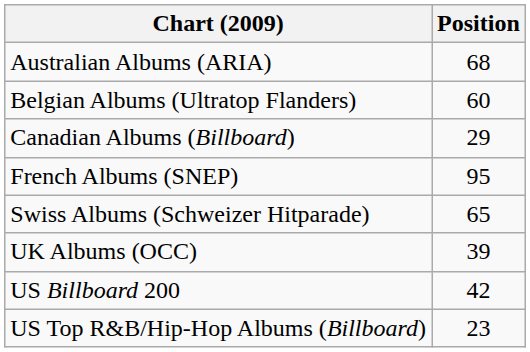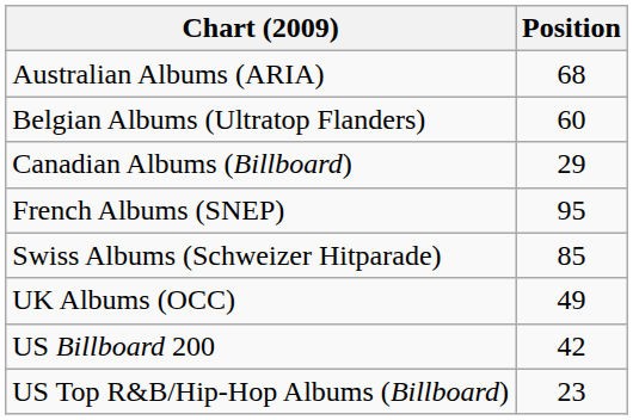Swiss Albums (Schweizer Hitparade) | Position: 65 -> 85
UK Albums (OCC) | Position: 39 -> 49
